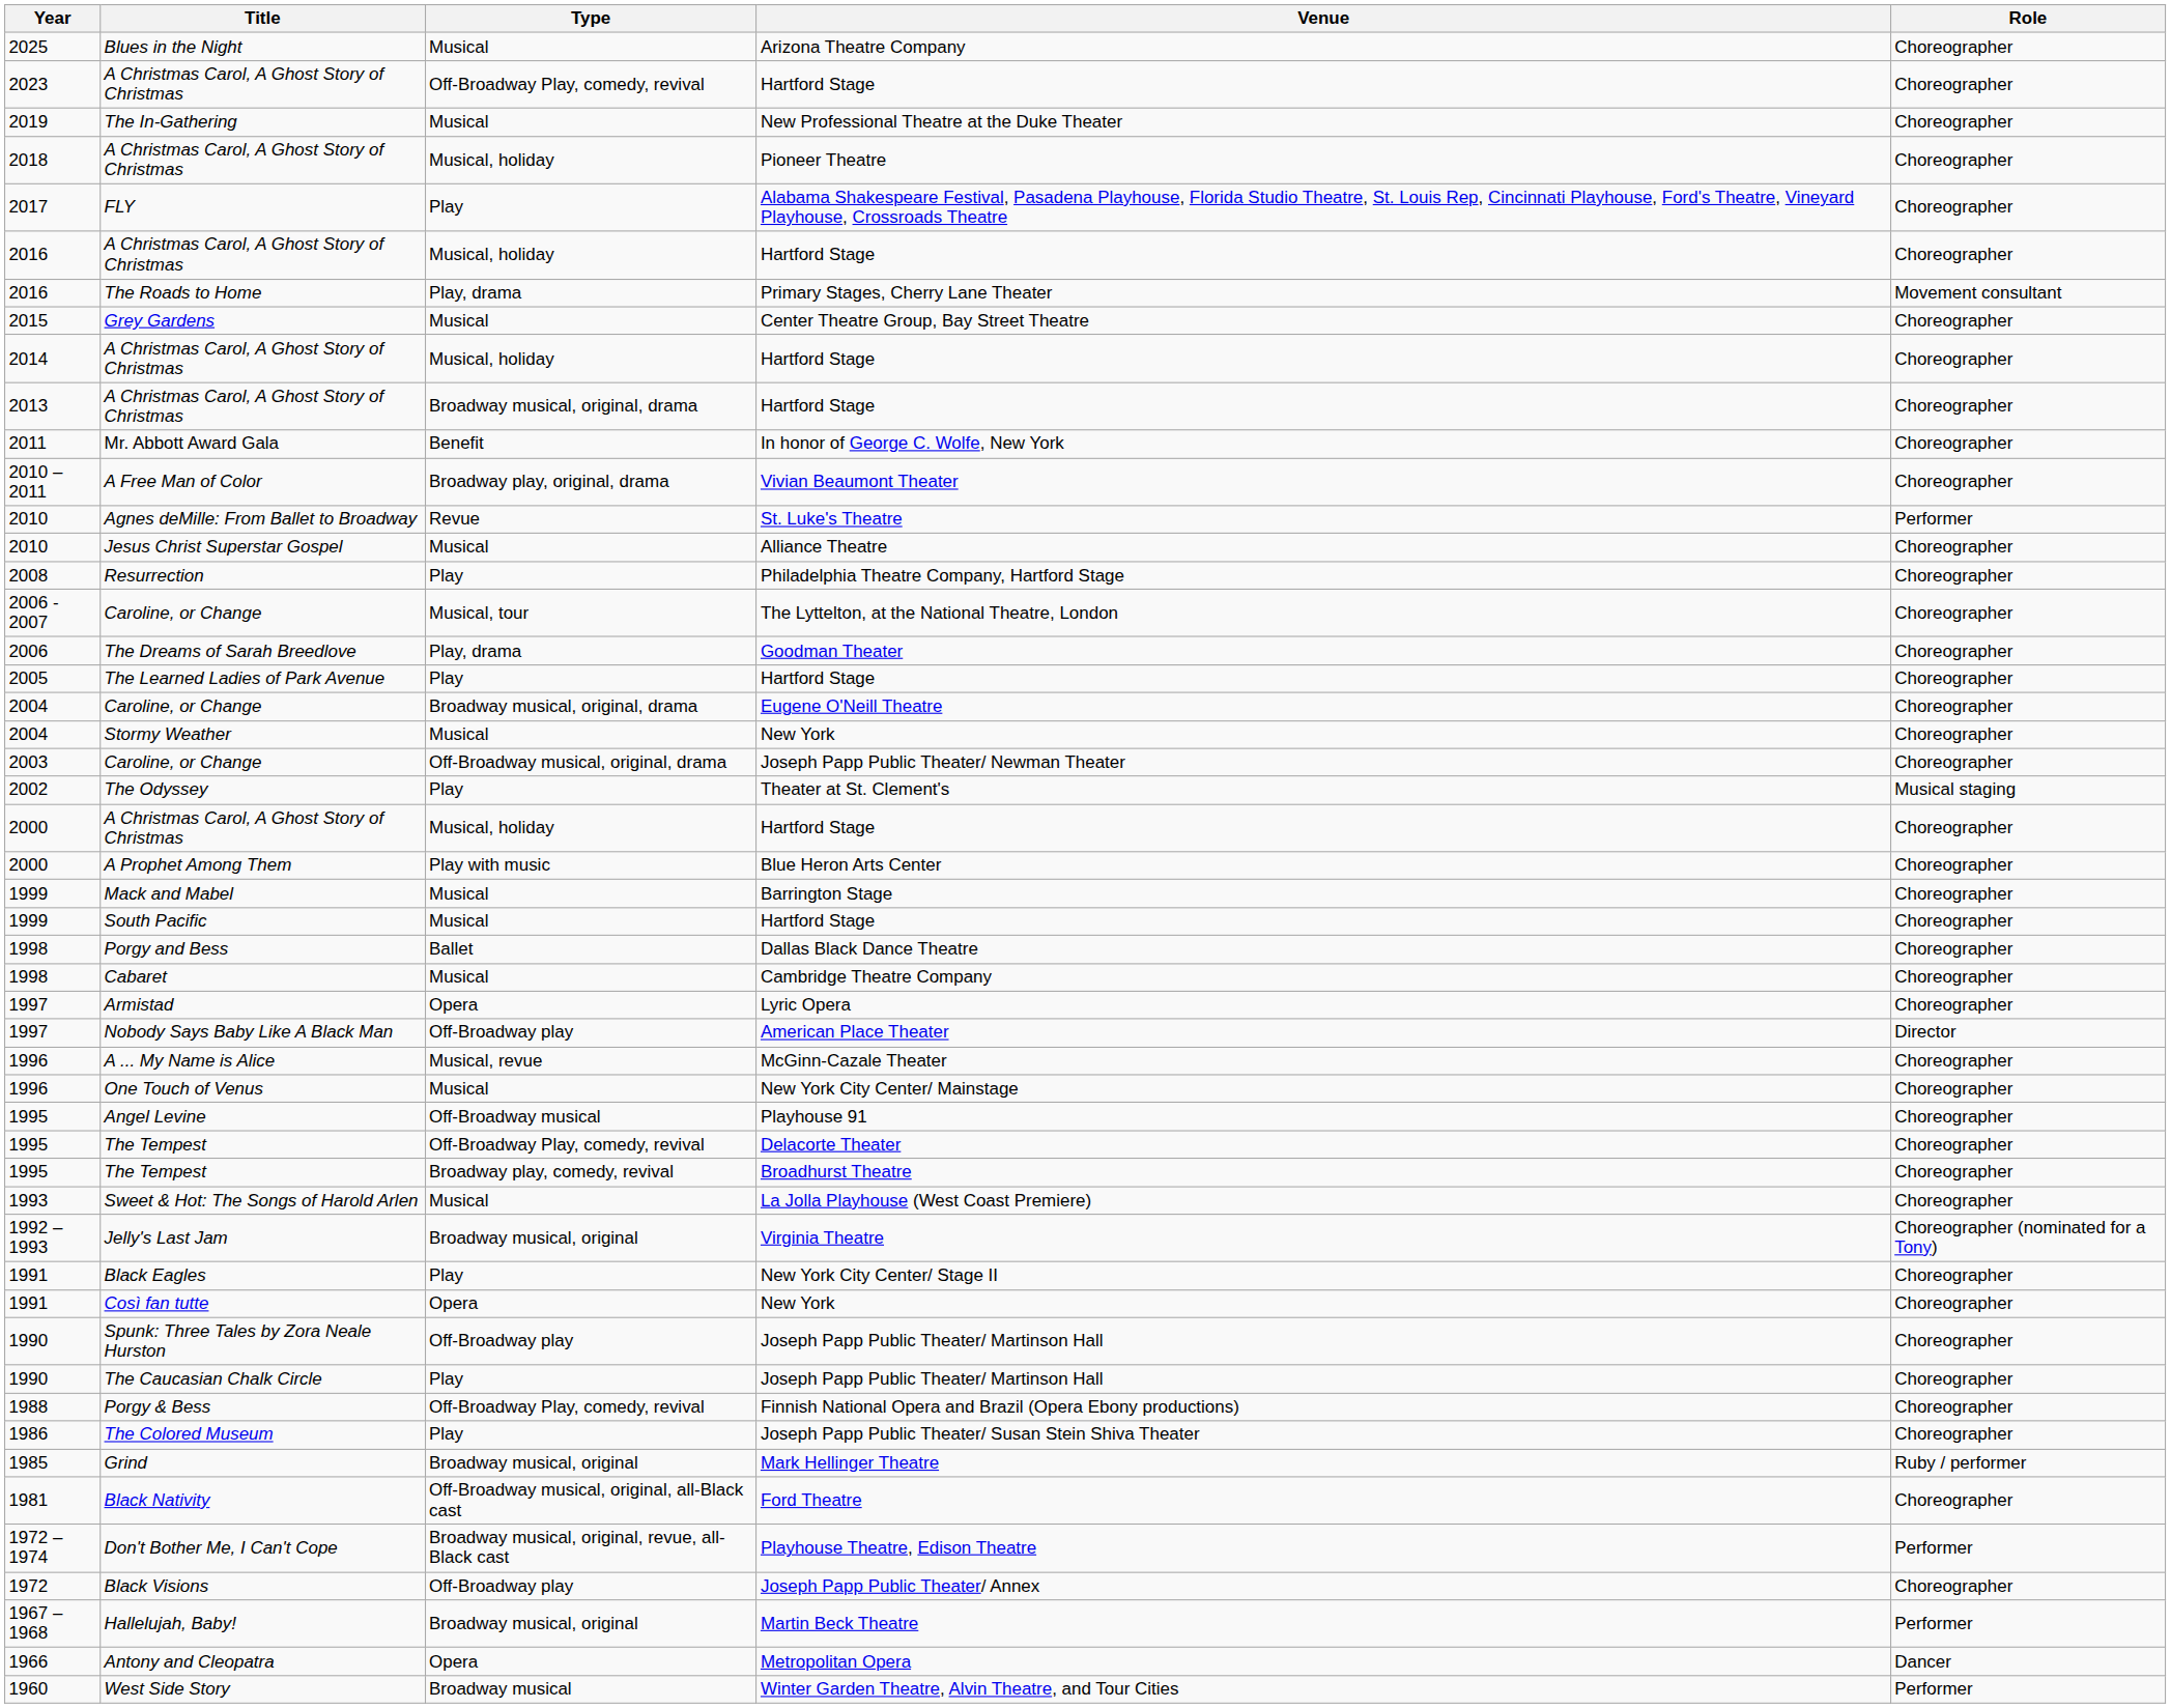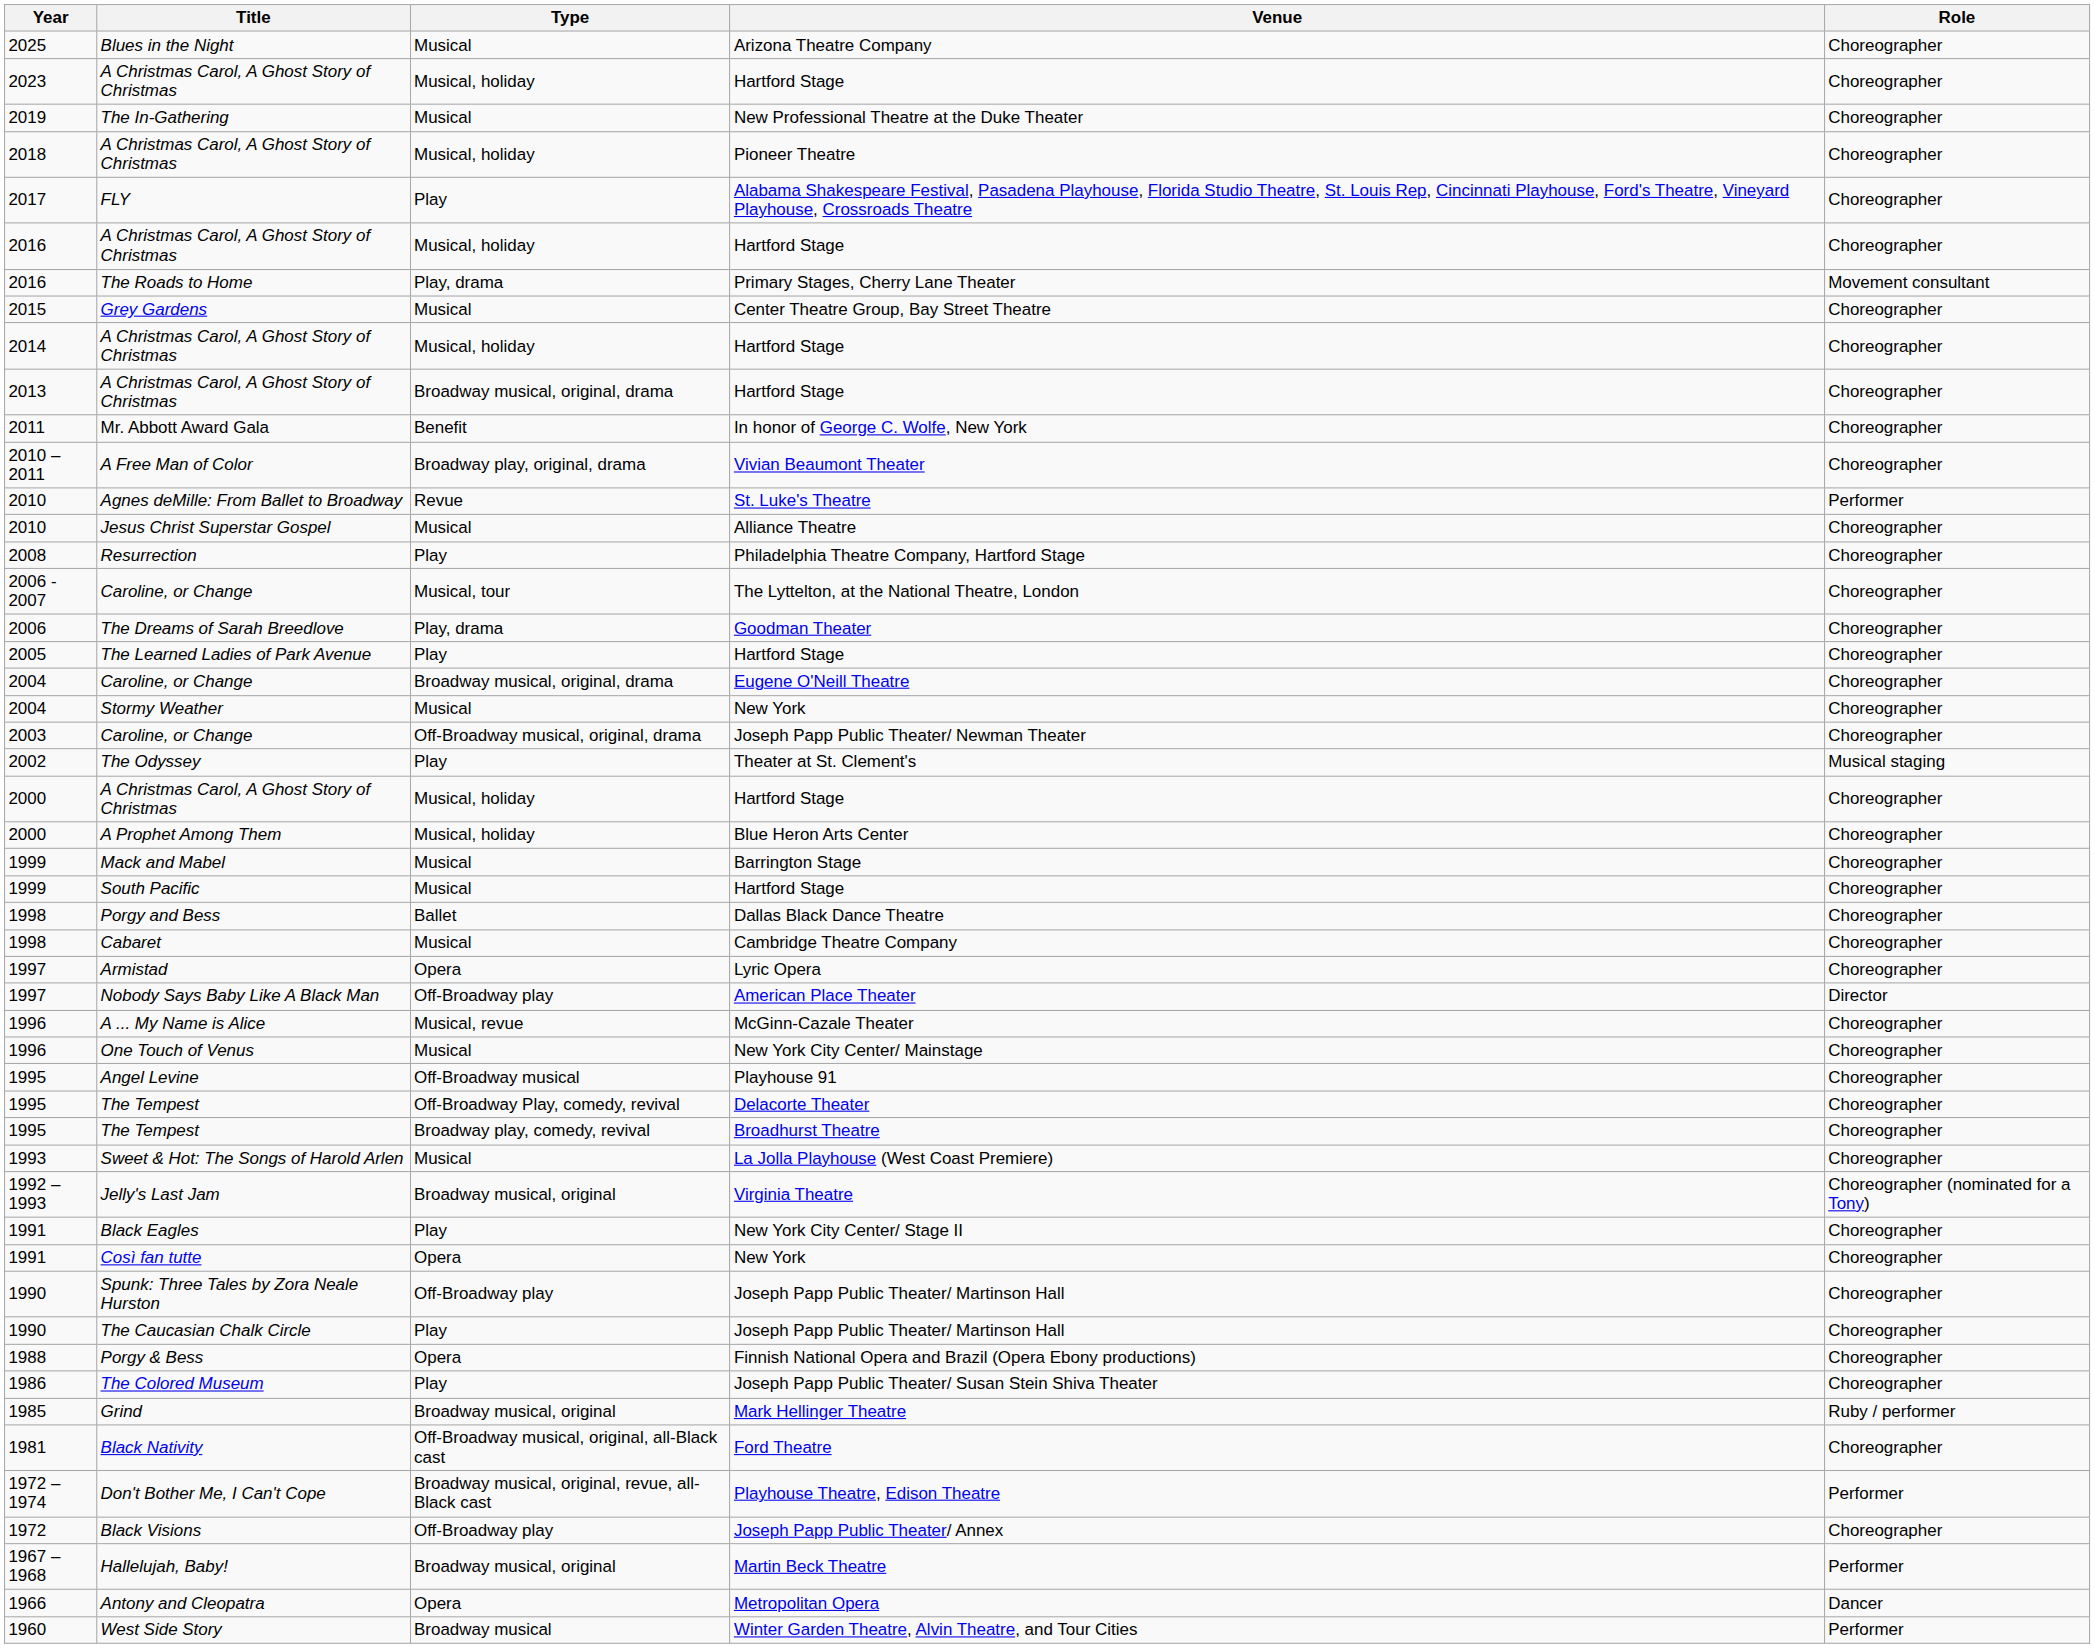2023 / A Christmas Carol, A Ghost Story of Christmas | Type: Off-Broadway Play, comedy, revival -> Musical, holiday
A Prophet Among Them | Type: Play with music -> Musical, holiday
Porgy & Bess | Type: Off-Broadway Play, comedy, revival -> Opera
